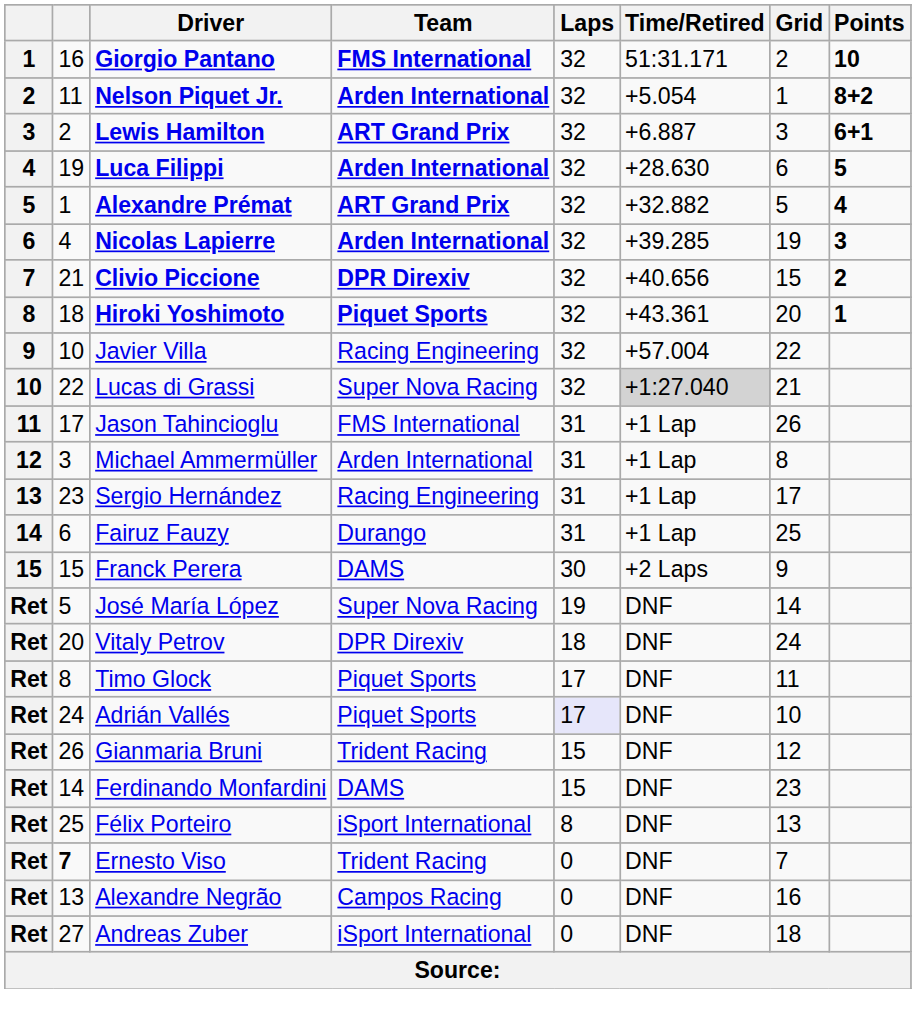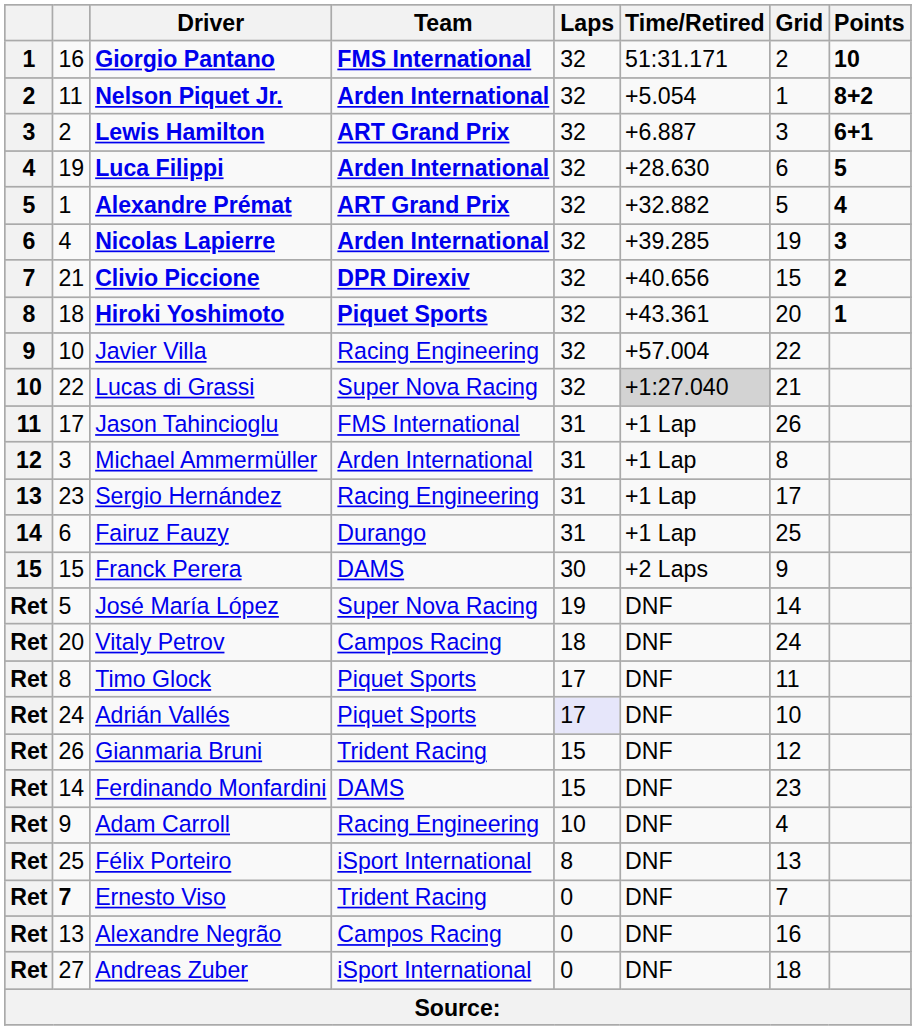Vitaly Petrov | Team: DPR Direxiv -> Campos Racing
+ row: Ret | 9 | Adam Carroll | Racing Engineering | 10 | DNF | 4
